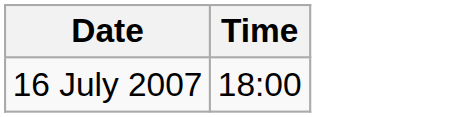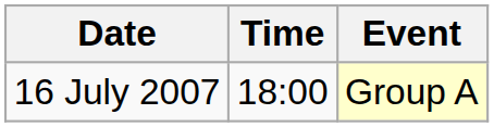+ column: Event | Group A
